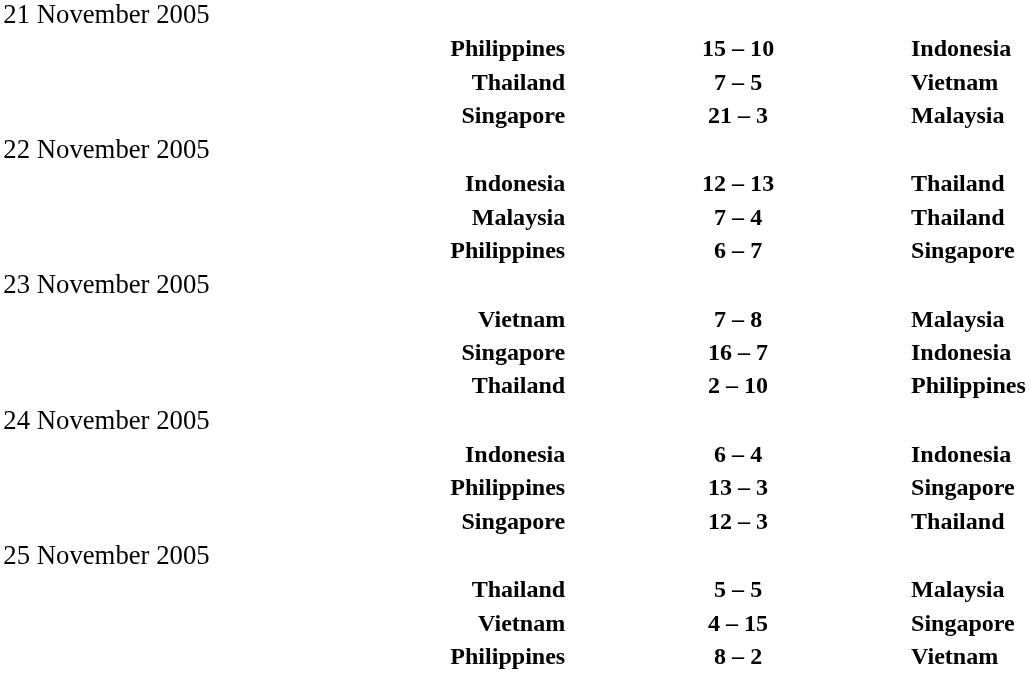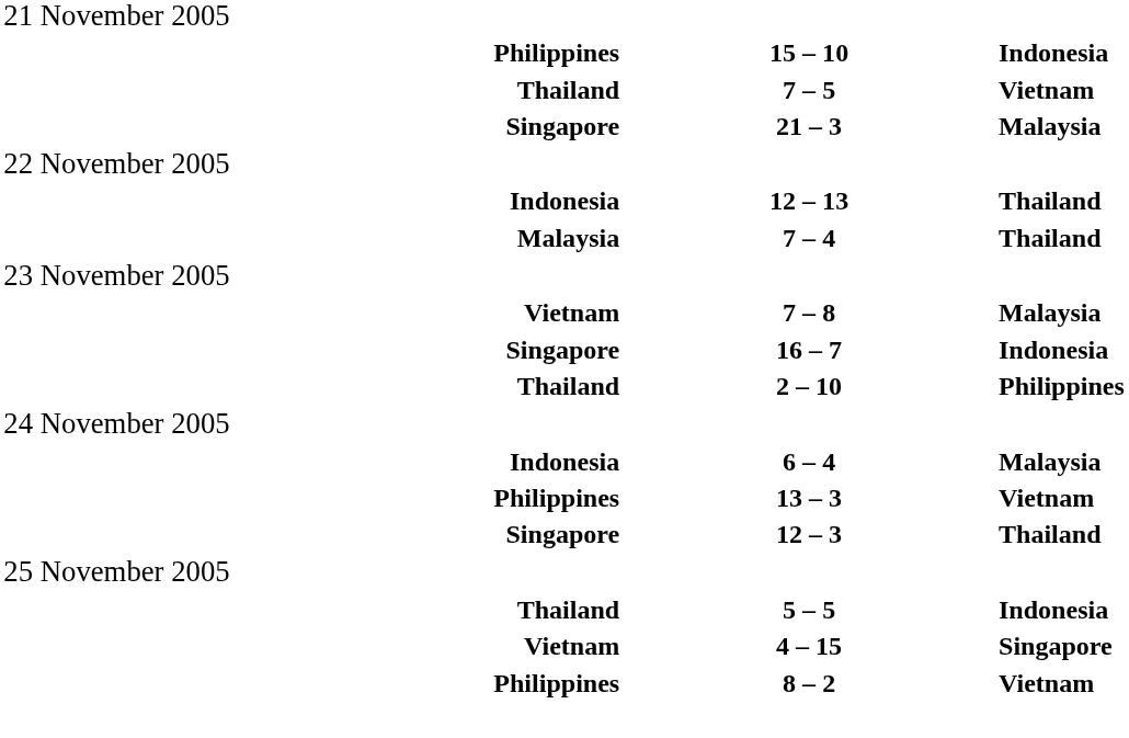- row: Philippines | 6 – 7 | Singapore
6 – 4 | column 3: Indonesia -> Malaysia
13 – 3 | column 3: Singapore -> Vietnam
5 – 5 | column 3: Malaysia -> Indonesia
